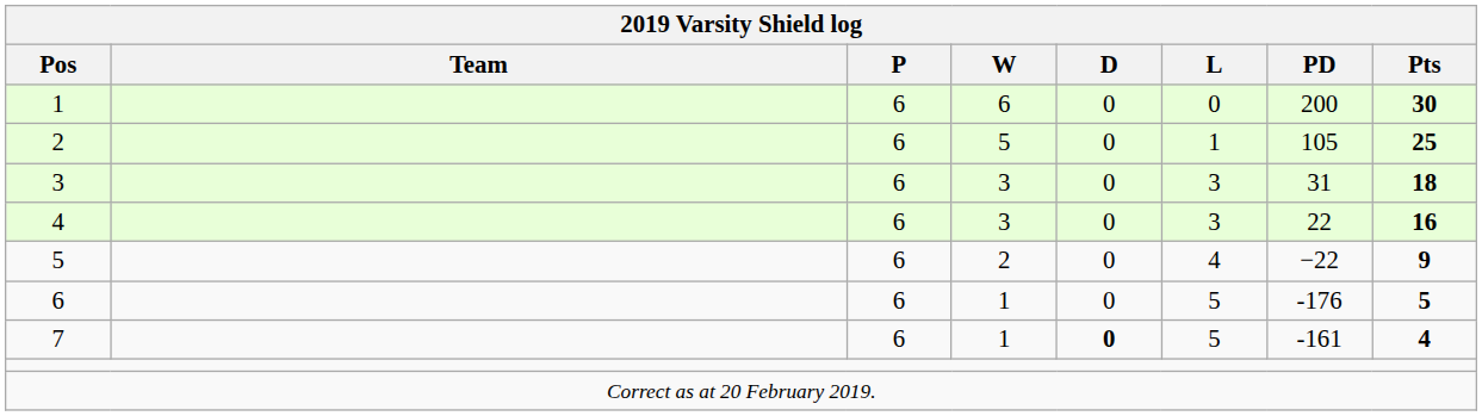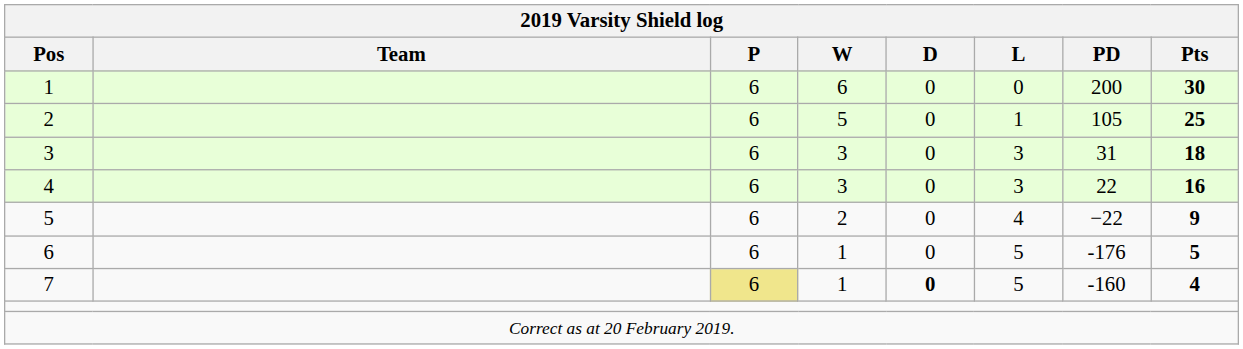7 | P: no background -> khaki background
7 | PD: -161 -> -160
